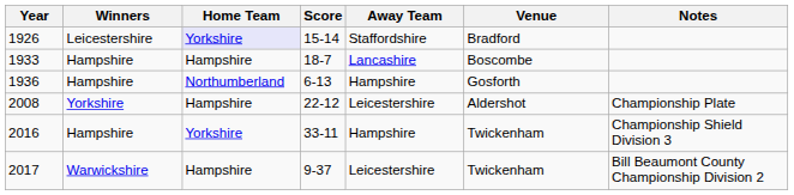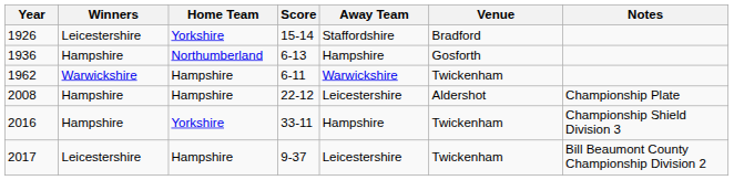1926 | Home Team: lavender background -> no background
- row: 1933 | Hampshire | Hampshire | 18-7 | Lancashire | Boscombe
+ row: 1962 | Warwickshire | Hampshire | 6-11 | Warwickshire | Twickenham
2008 | Winners: Yorkshire -> Hampshire
2017 | Winners: Warwickshire -> Leicestershire
